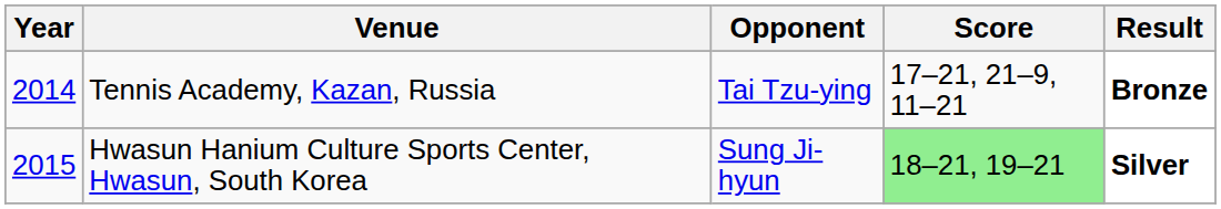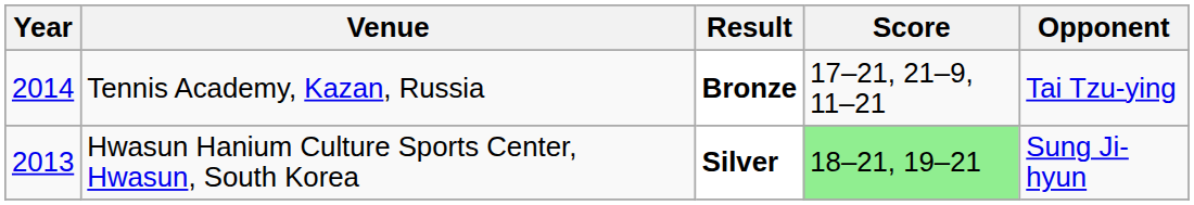columns swapped: Opponent <-> Result
Hwasun Hanium Culture Sports Center, Hwasun, South Korea | Year: 2015 -> 2013
